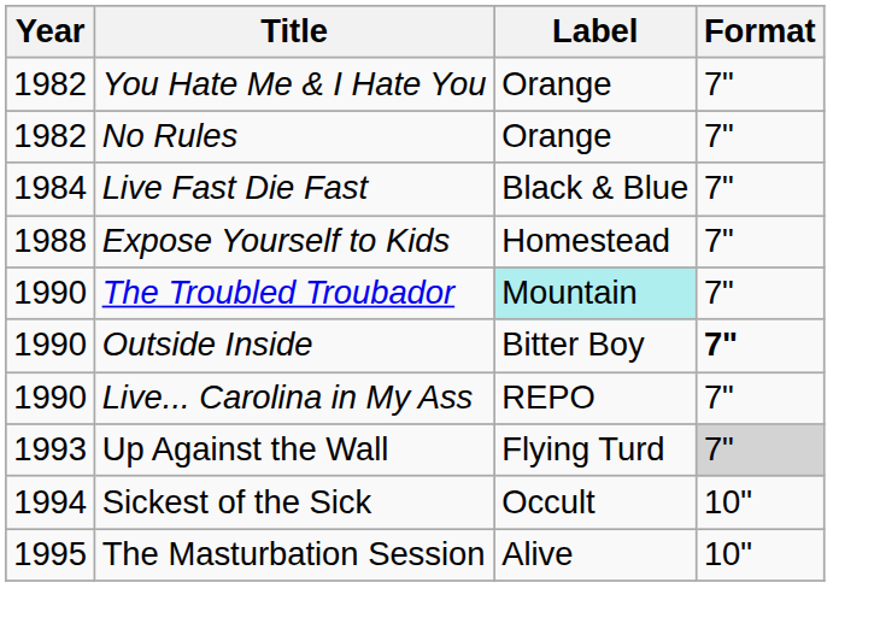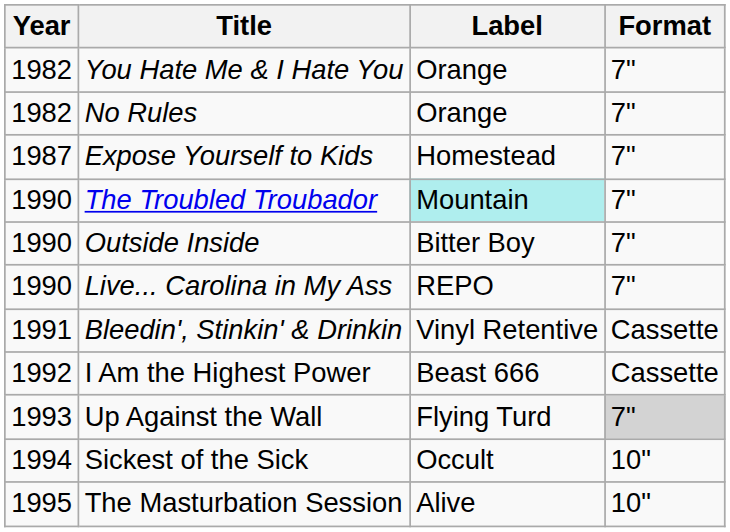- row: 1984 | Live Fast Die Fast | Black & Blue | 7"
Expose Yourself to Kids | Year: 1988 -> 1987
Outside Inside | Format: bold -> normal
+ row: 1991 | Bleedin', Stinkin' & Drinkin | Vinyl Retentive | Cassette
+ row: 1992 | I Am the Highest Power | Beast 666 | Cassette
